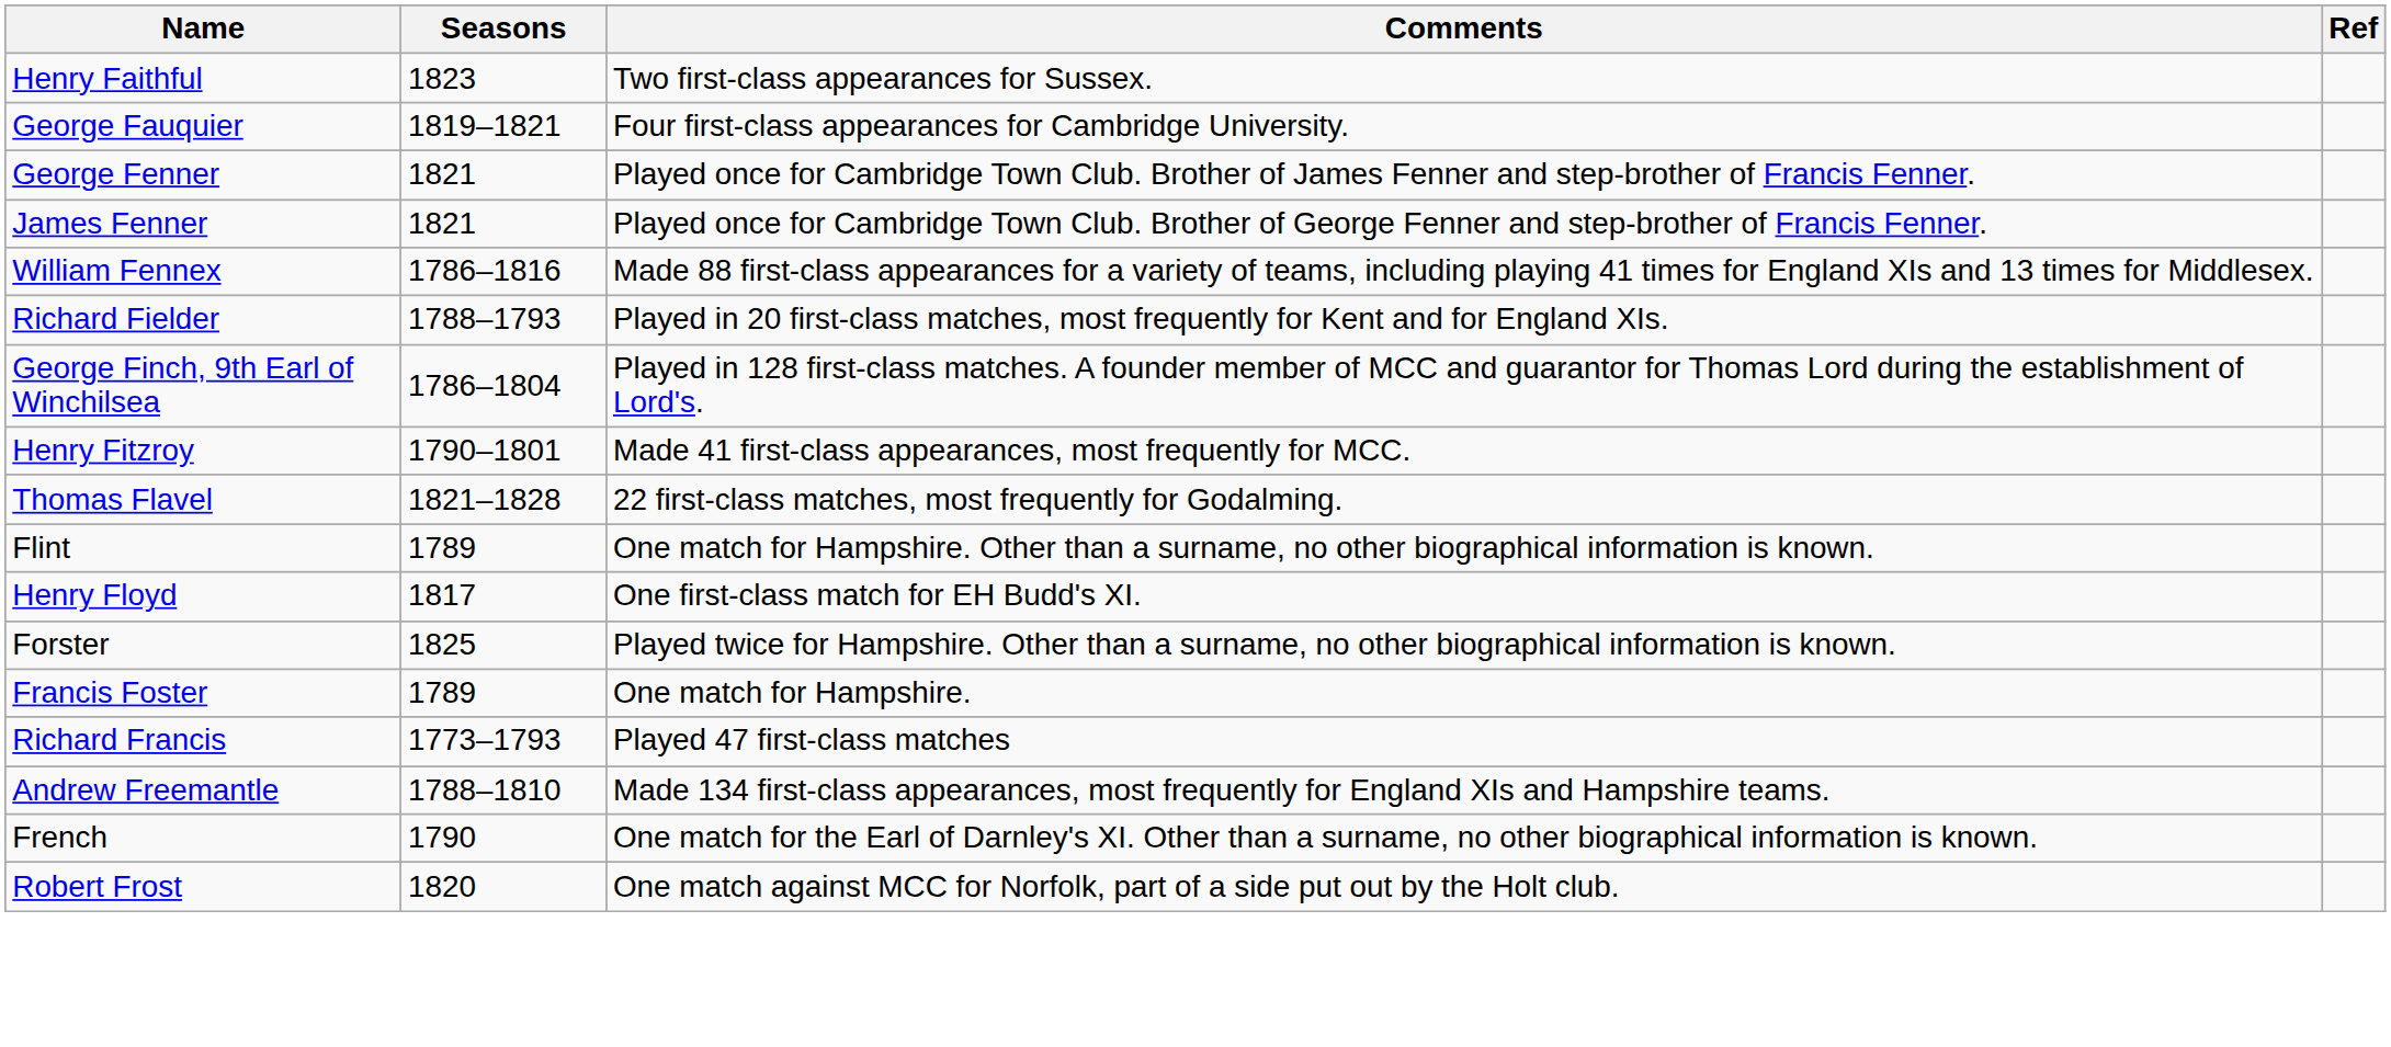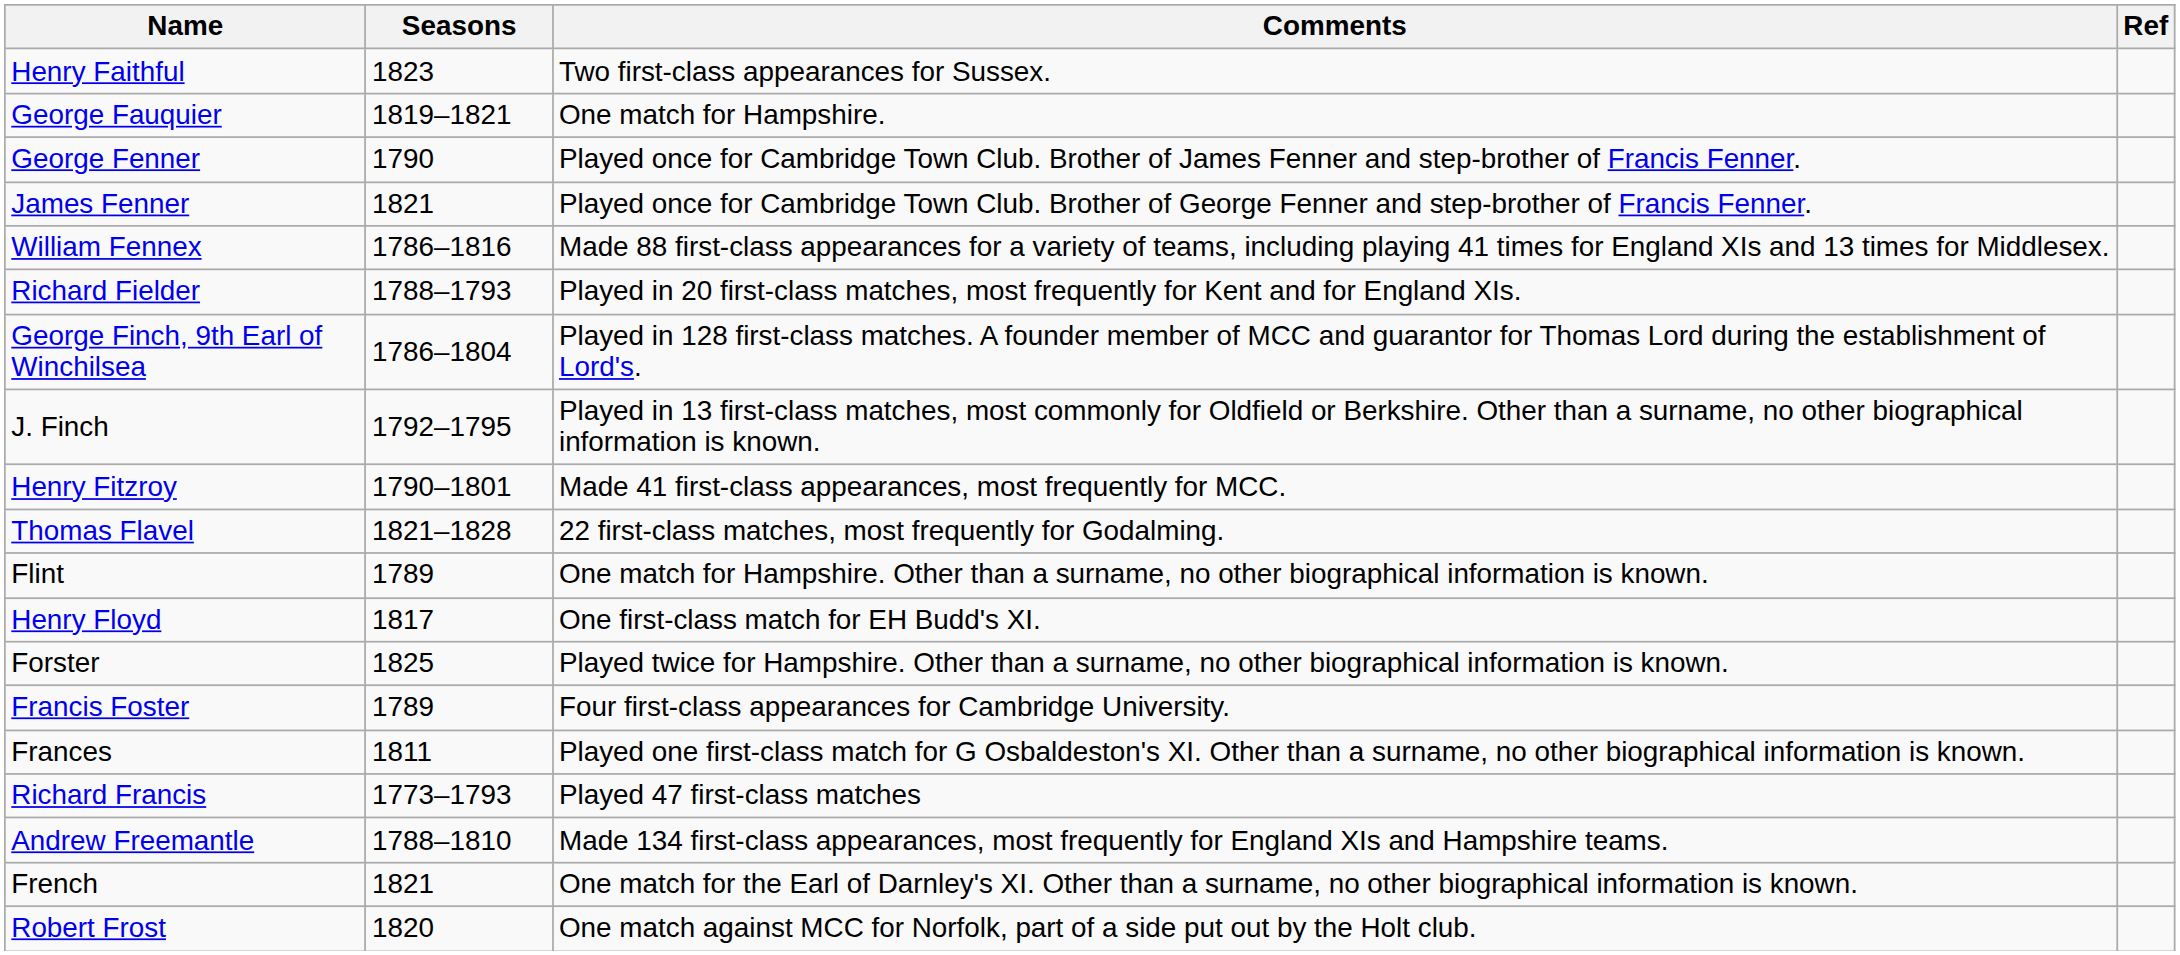George Fauquier | Comments: Four first-class appearances for Cambridge University. -> One match for Hampshire.
George Fenner | Seasons: 1821 -> 1790
+ row: J. Finch | 1792–1795 | Played in 13 first-class matches, most commonly for Oldfield or Berkshire. Other than a surname, no other biographical information is known.
Francis Foster | Comments: One match for Hampshire. -> Four first-class appearances for Cambridge University.
+ row: Frances | 1811 | Played one first-class match for G Osbaldeston's XI. Other than a surname, no other biographical information is known.
French | Seasons: 1790 -> 1821
